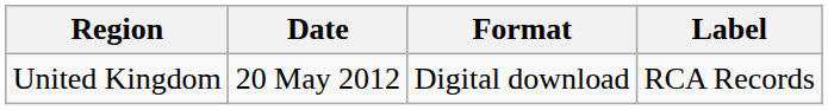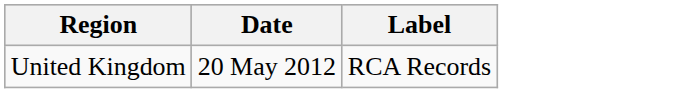- column: Format | Digital download
